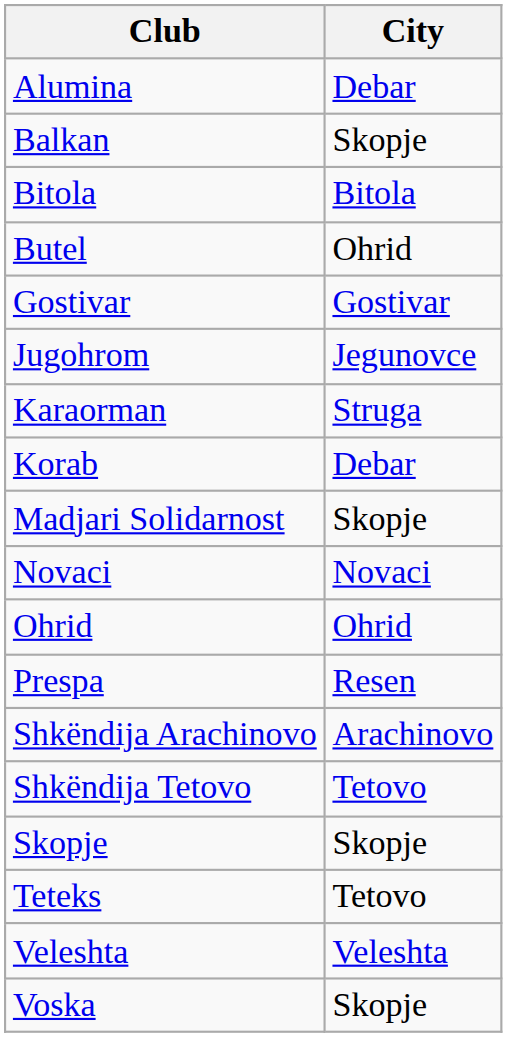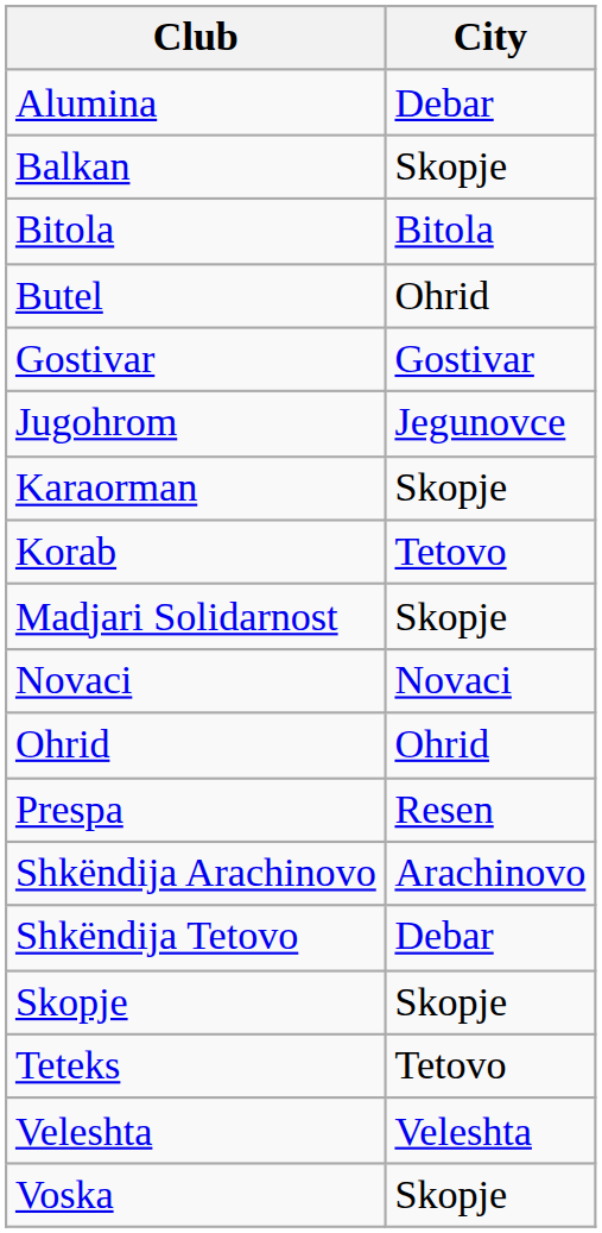Karaorman | City: Struga -> Skopje
Korab | City: Debar -> Tetovo
Shkëndija Tetovo | City: Tetovo -> Debar
